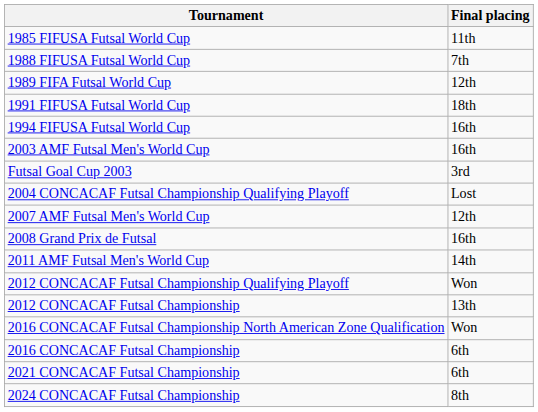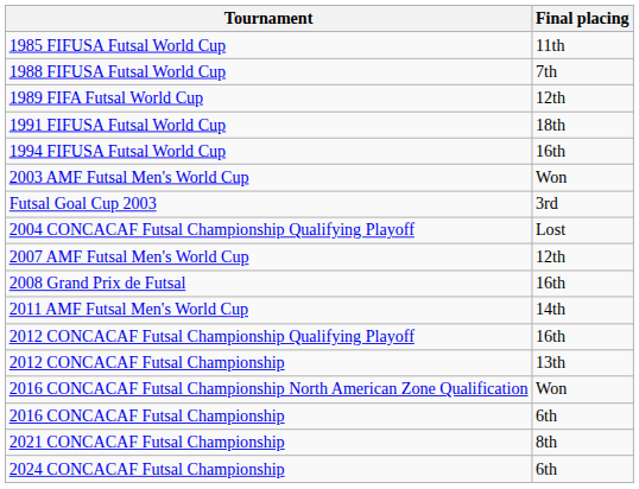2003 AMF Futsal Men's World Cup | Final placing: 16th -> Won
2012 CONCACAF Futsal Championship Qualifying Playoff | Final placing: Won -> 16th
2021 CONCACAF Futsal Championship | Final placing: 6th -> 8th
2024 CONCACAF Futsal Championship | Final placing: 8th -> 6th
